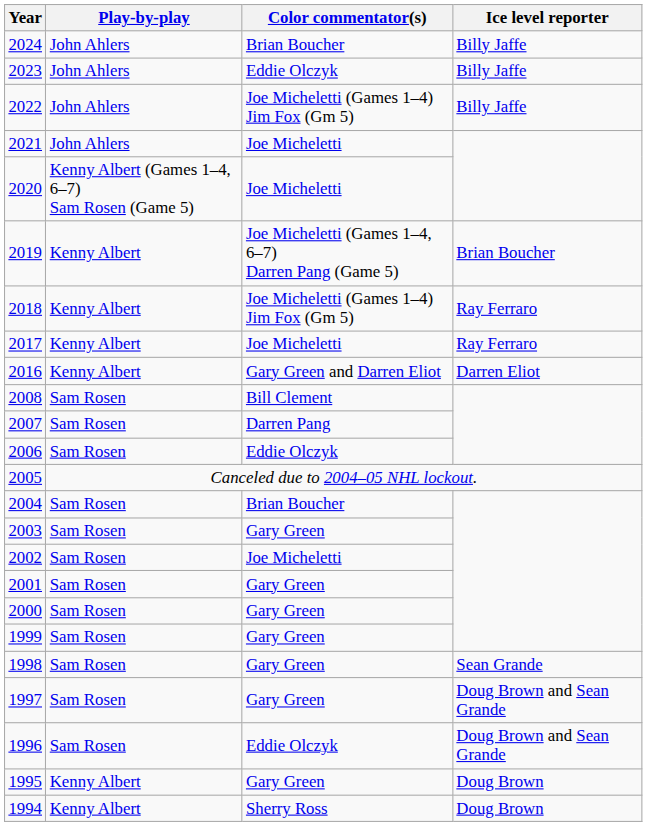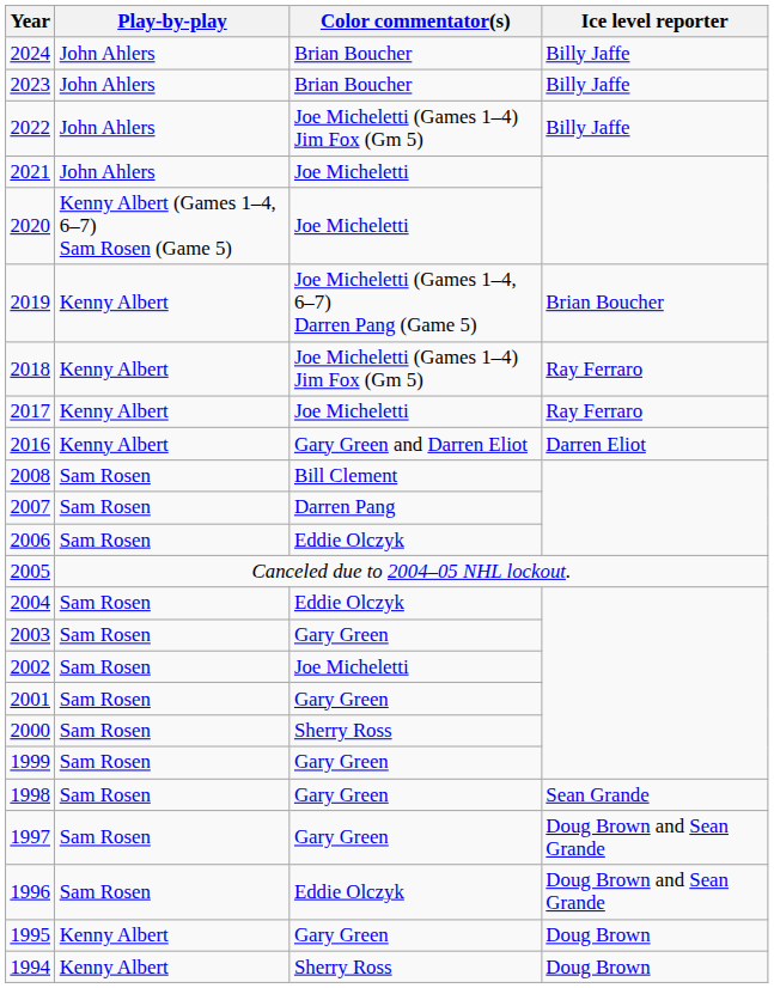2023 | Color commentator(s): Eddie Olczyk -> Brian Boucher
2004 | Color commentator(s): Brian Boucher -> Eddie Olczyk
2000 | Color commentator(s): Gary Green -> Sherry Ross
